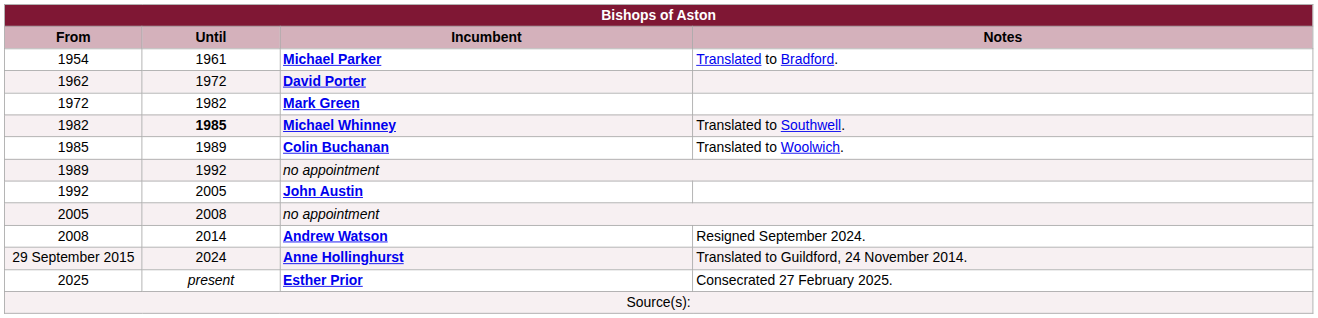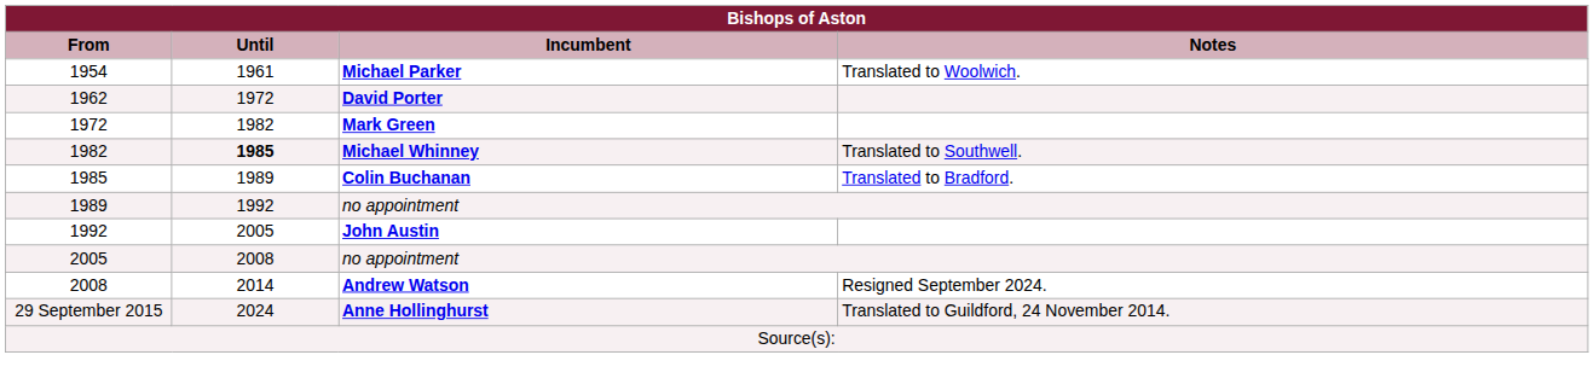Michael Parker | Notes: Translated to Bradford. -> Translated to Woolwich.
Colin Buchanan | Notes: Translated to Woolwich. -> Translated to Bradford.
- row: 2025 | present | Esther Prior | Consecrated 27 February 2025.
